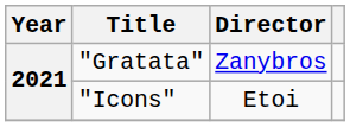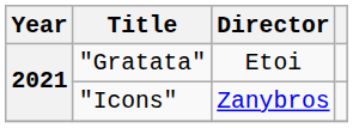"Gratata" | Director: Zanybros -> Etoi
"Icons" | Director: Etoi -> Zanybros
